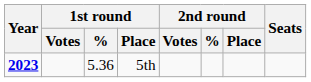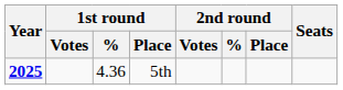5th | Year: 2023 -> 2025
5th | 1st round / %: 5.36 -> 4.36
